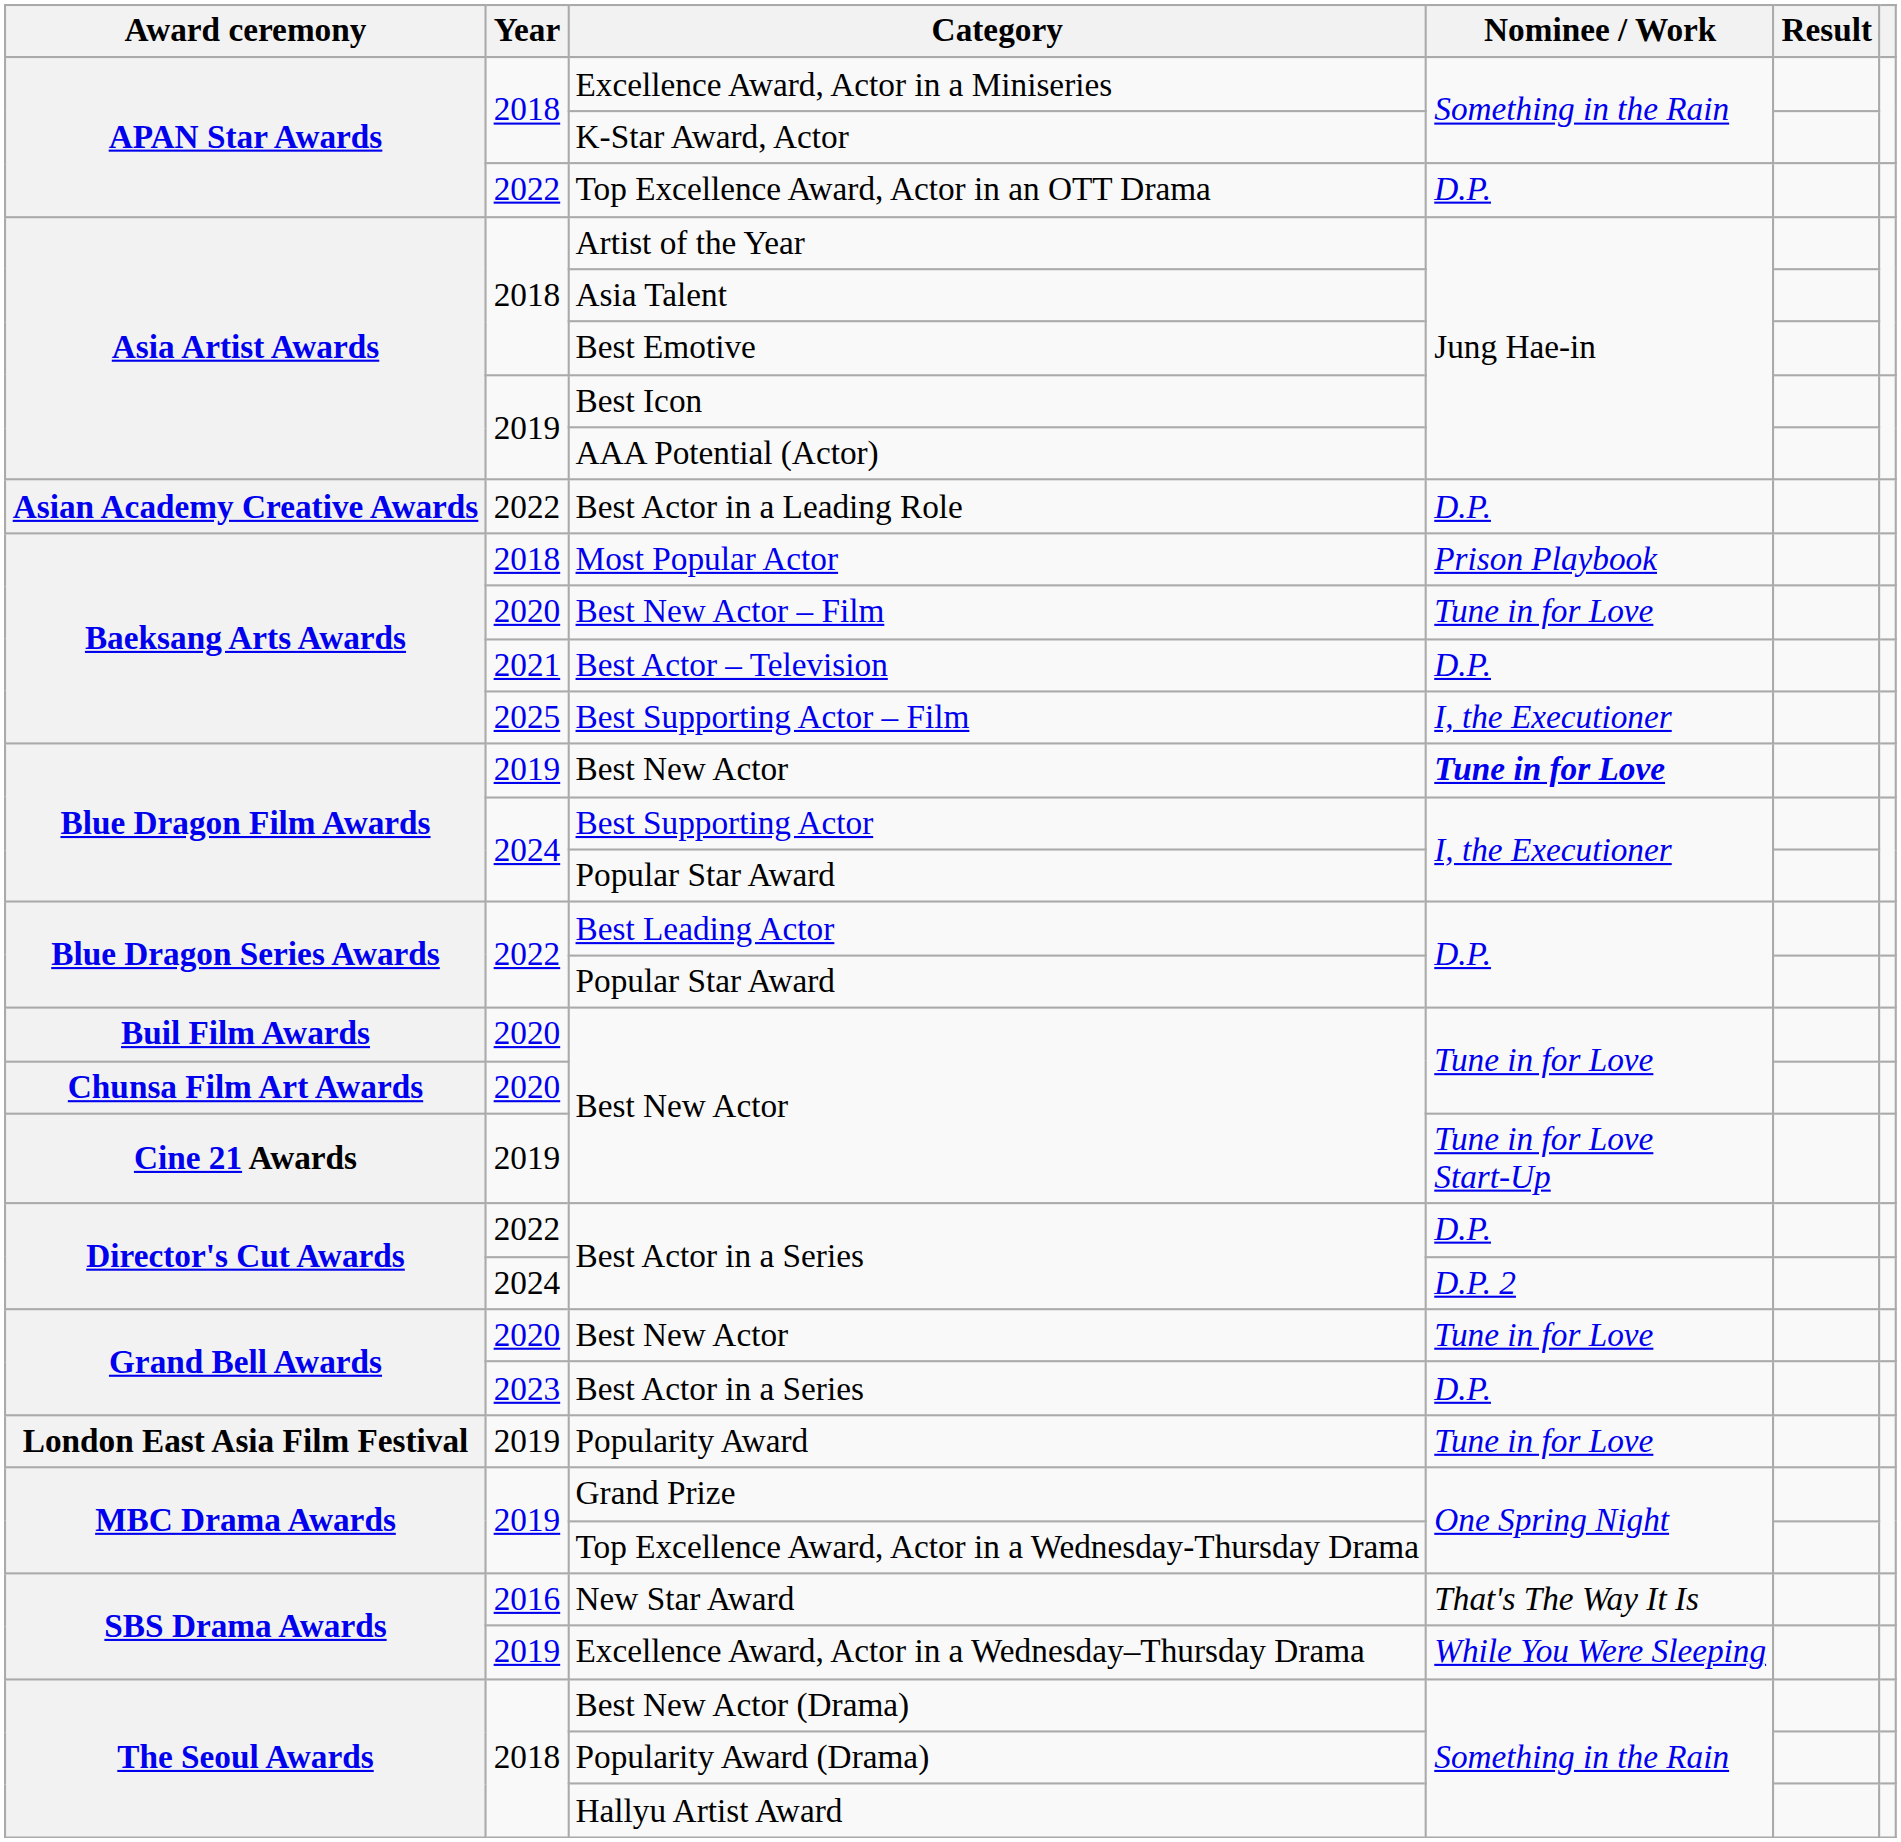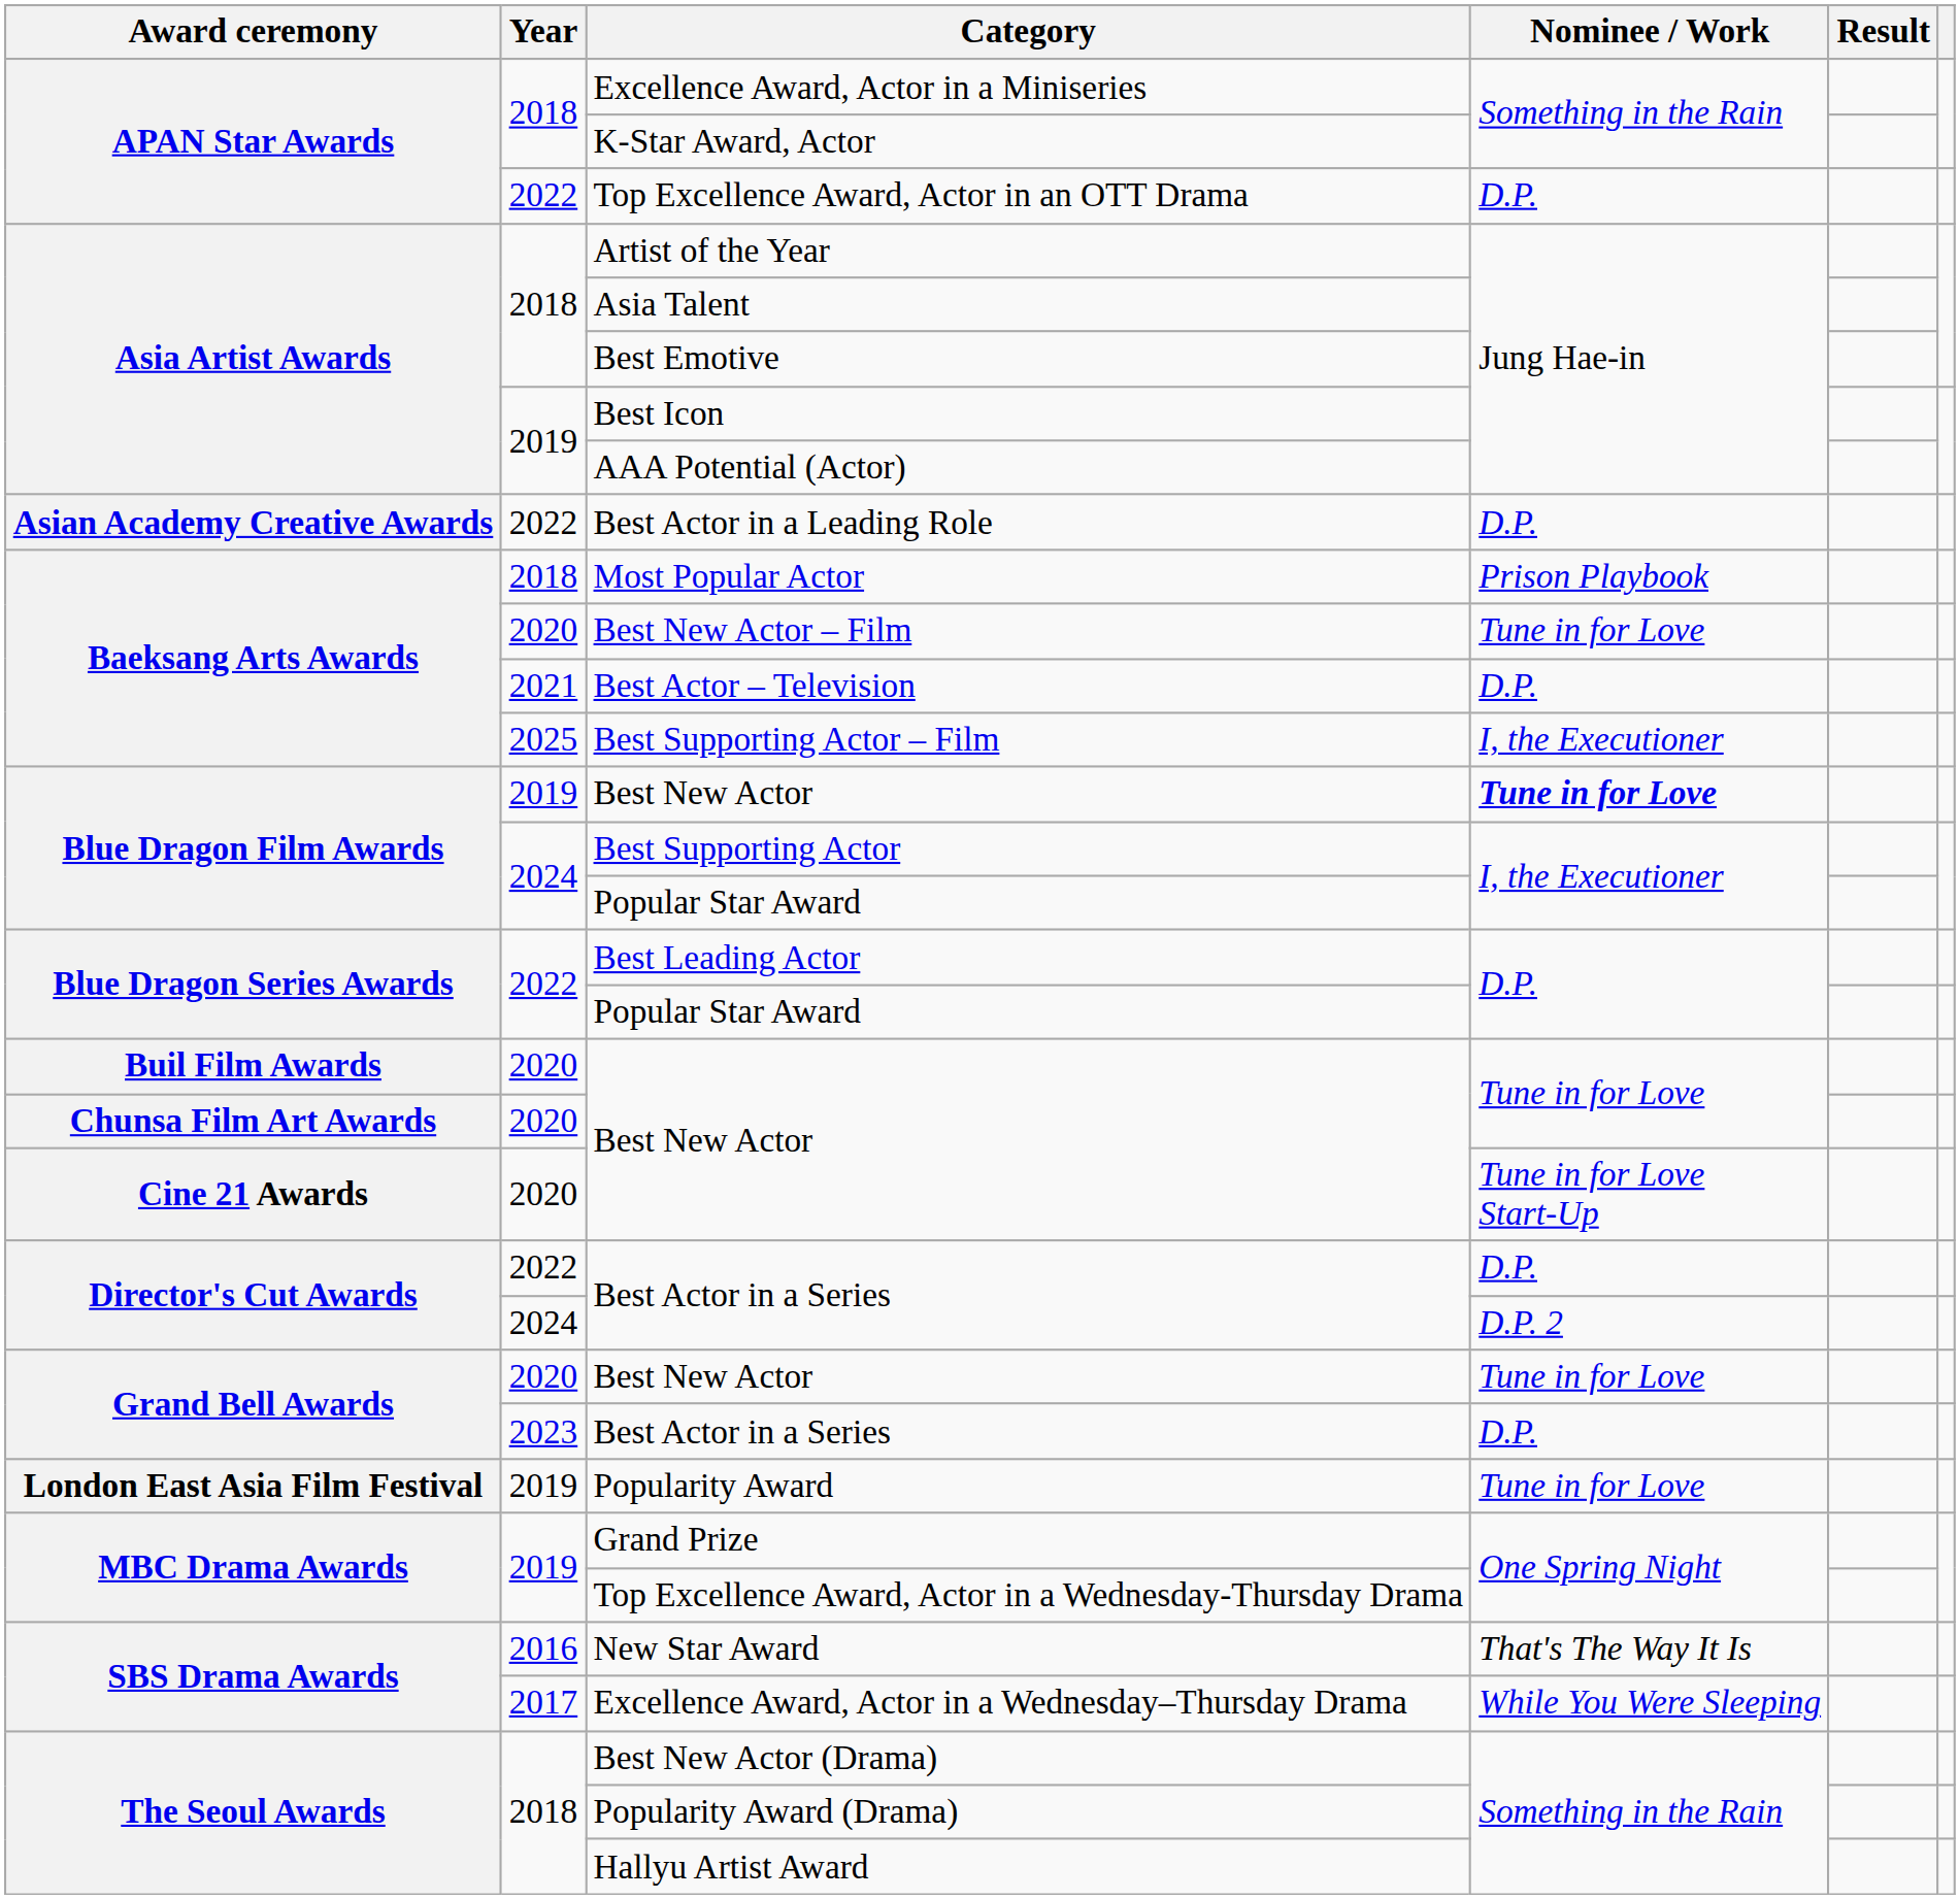Cine 21 Awards / Best New Actor | Year: 2019 -> 2020
Excellence Award, Actor in a Wednesday–Thursday Drama | Year: 2019 -> 2017
